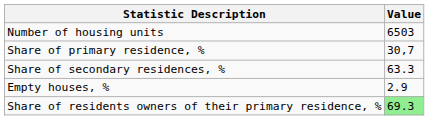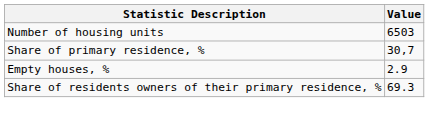- row: Share of secondary residences, % | 63.3
Share of residents owners of their primary residence, % | Value: lightgreen background -> no background
